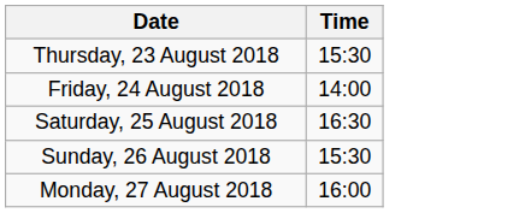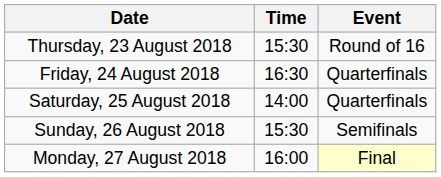+ column: Event | Round of 16 | Quarterfinals | Quarterfinals | Semifinals | Final
Friday, 24 August 2018 | Time: 14:00 -> 16:30
Saturday, 25 August 2018 | Time: 16:30 -> 14:00
